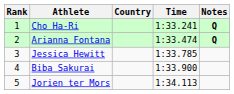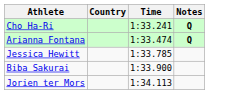- column: Rank | 1 | 2 | 3 | 4 | 5
